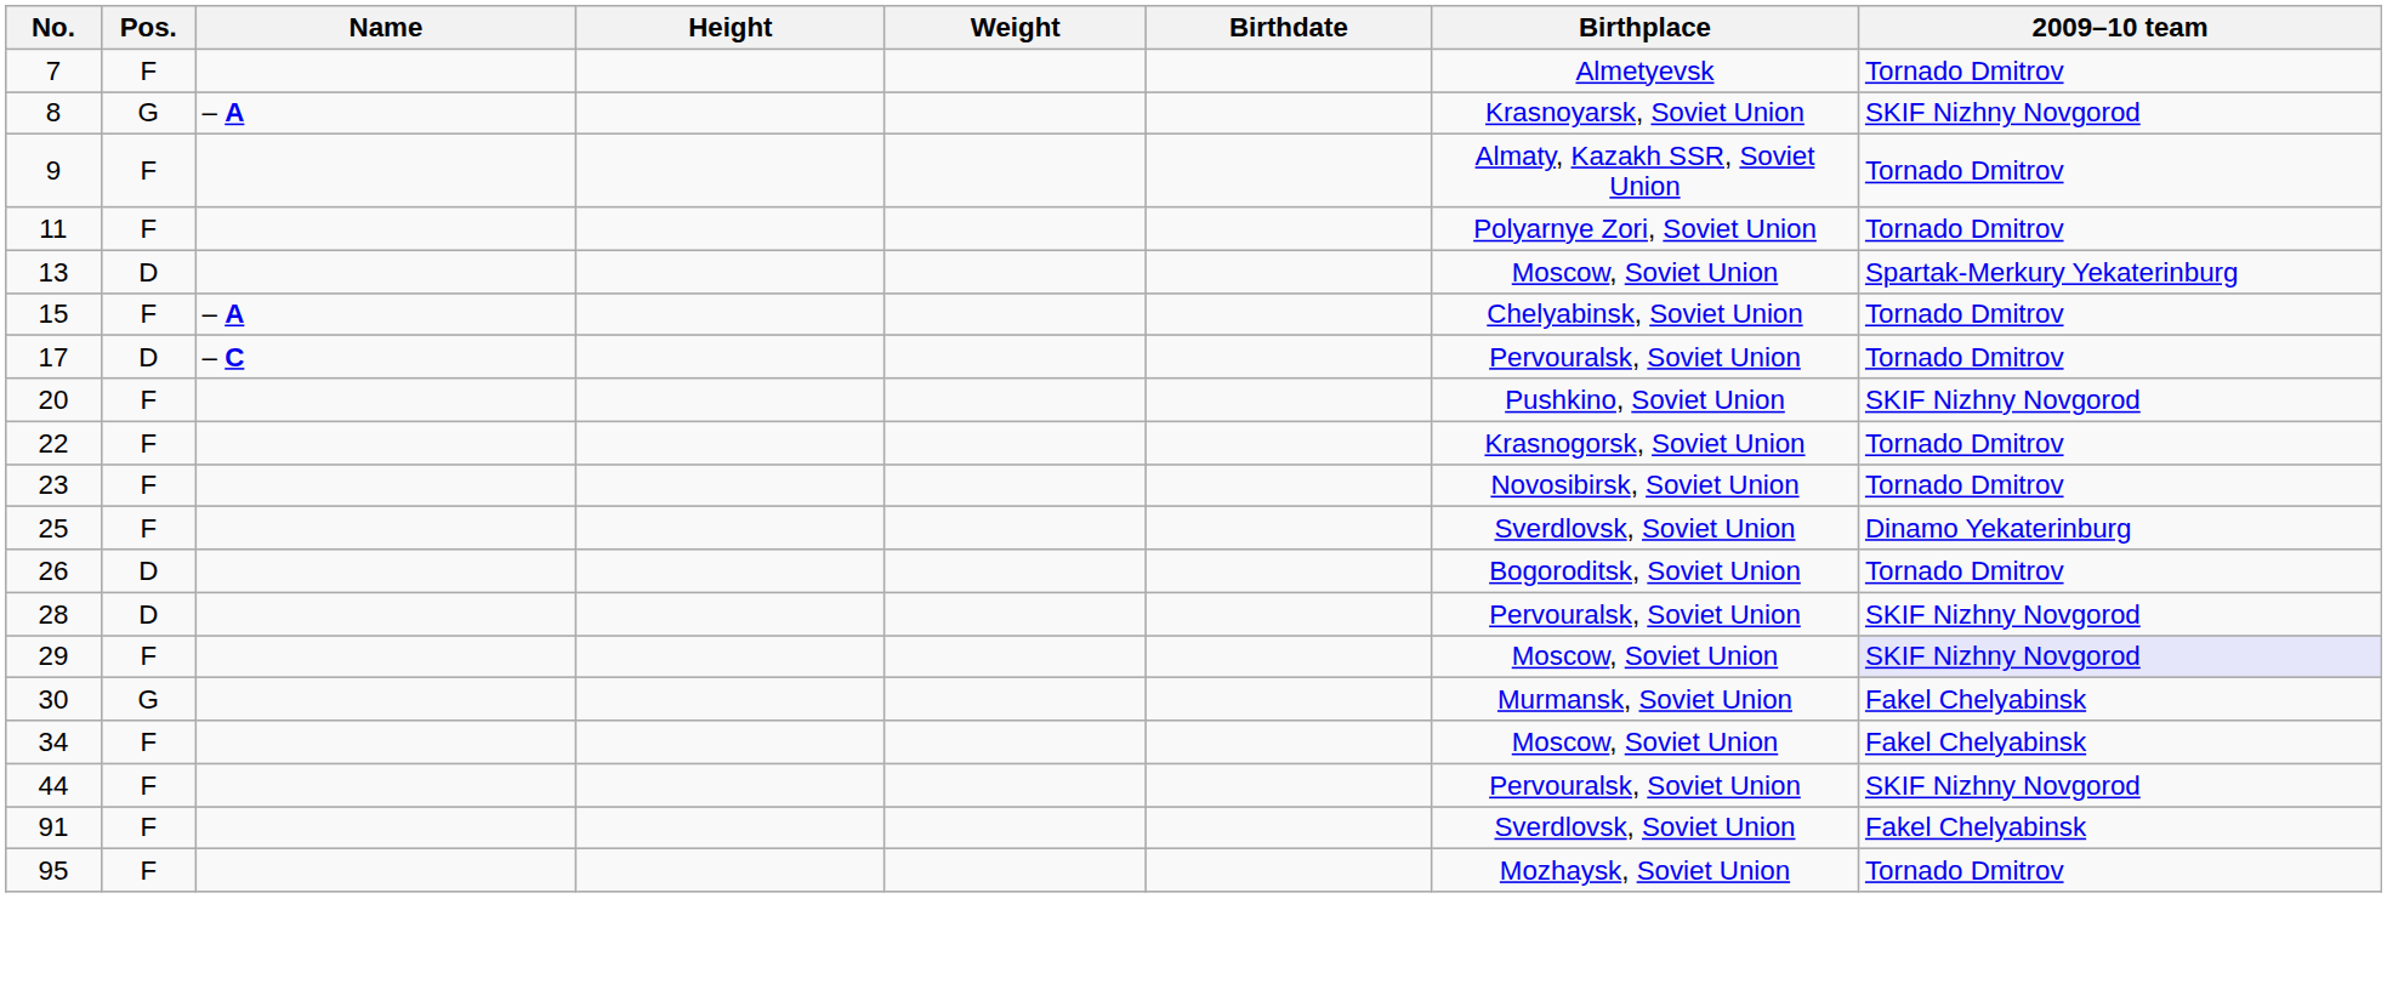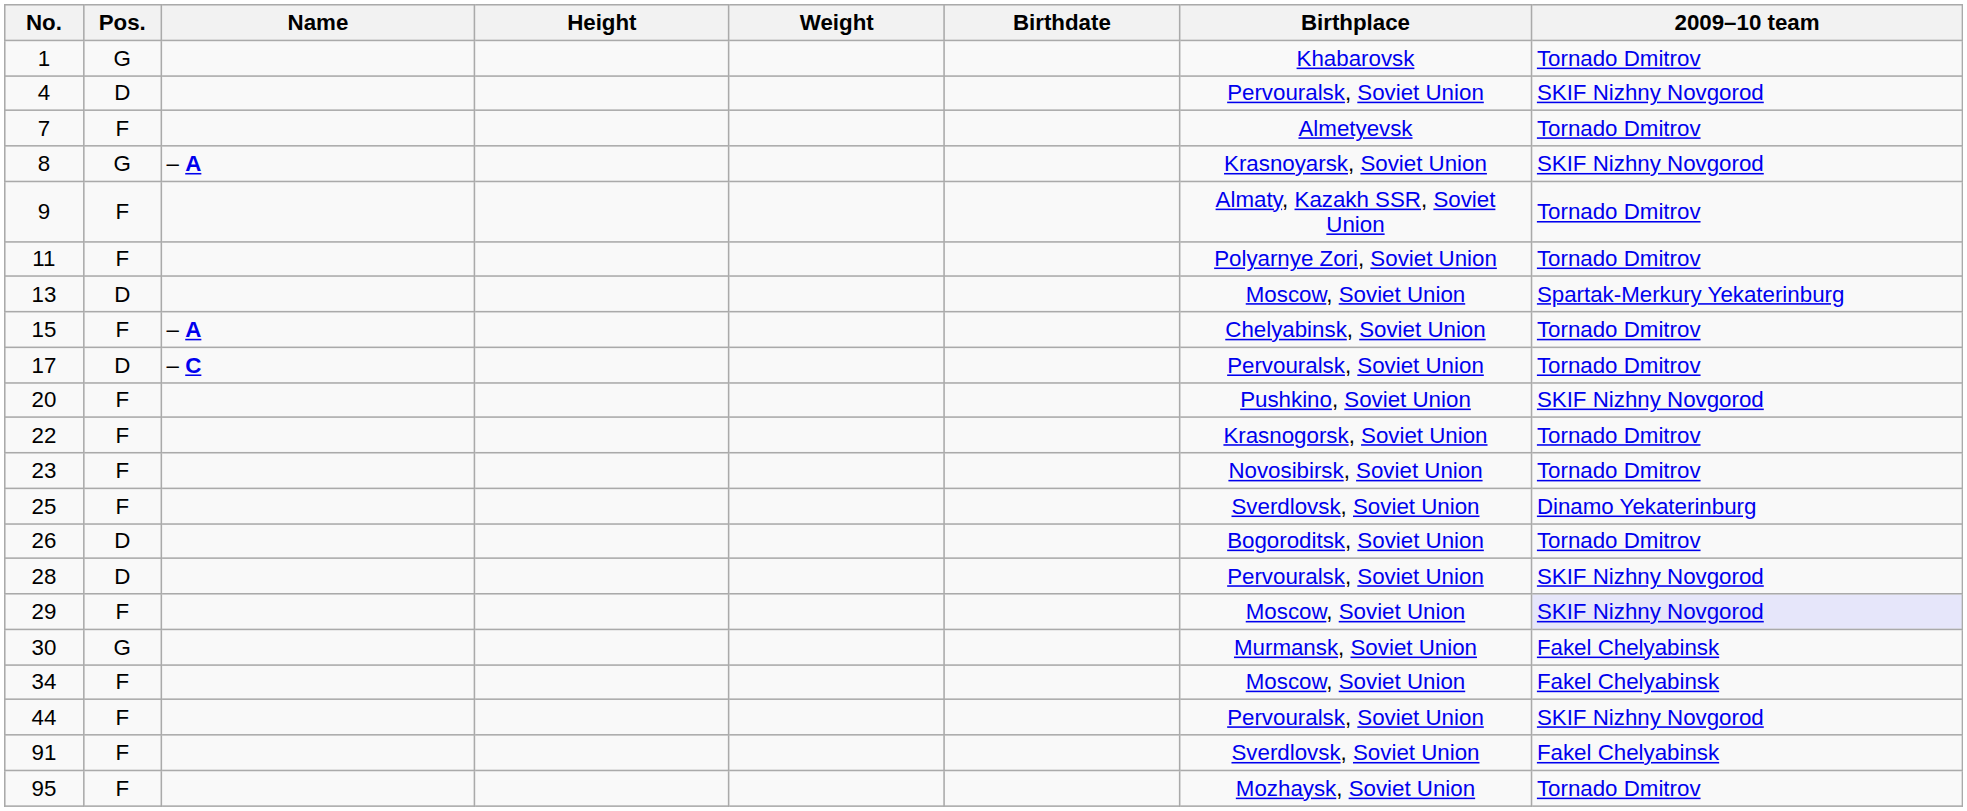+ row: 1 | G | Khabarovsk | Tornado Dmitrov
+ row: 4 | D | Pervouralsk, Soviet Union | SKIF Nizhny Novgorod
